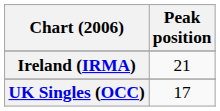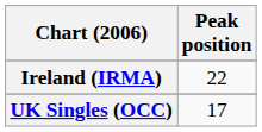Ireland (IRMA) | Peak position: 21 -> 22
